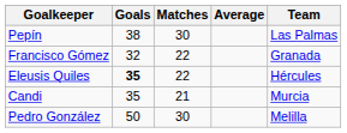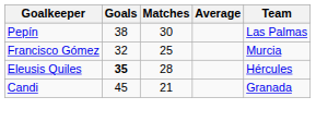Francisco Gómez | Matches: 22 -> 25
Francisco Gómez | Team: Granada -> Murcia
Eleusis Quiles | Matches: 22 -> 28
Candi | Goals: 35 -> 45
Candi | Team: Murcia -> Granada
- row: Pedro González | 50 | 30 | Melilla
